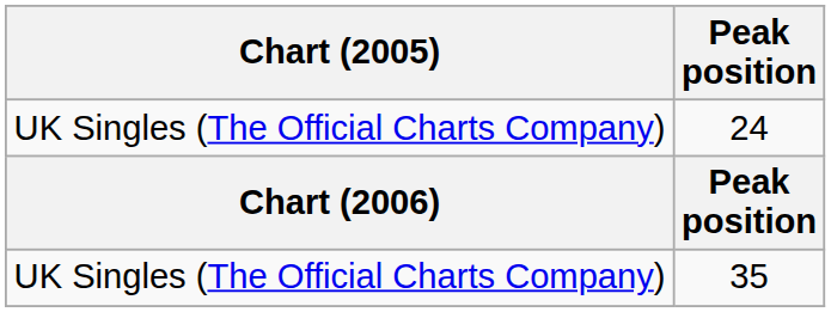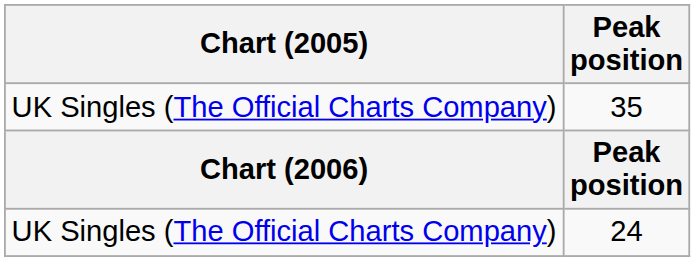rows swapped: 35 <-> 24
